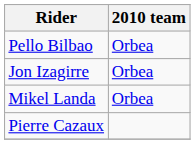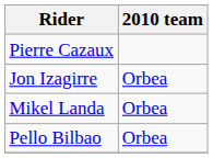rows swapped: Pierre Cazaux <-> Pello Bilbao
